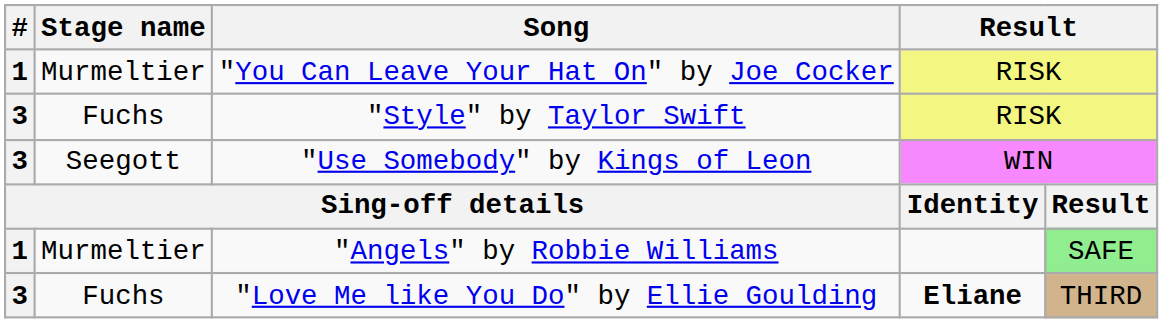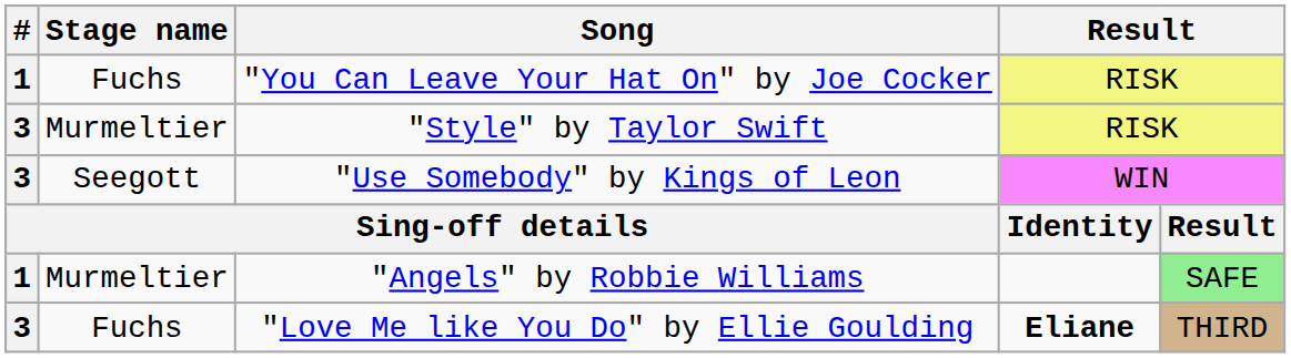"You Can Leave Your Hat On" by Joe Cocker | Stage name: Murmeltier -> Fuchs
"Style" by Taylor Swift | Stage name: Fuchs -> Murmeltier
